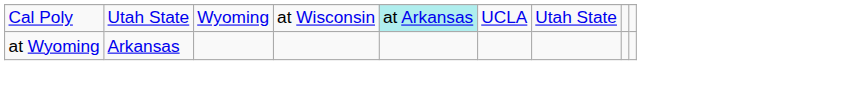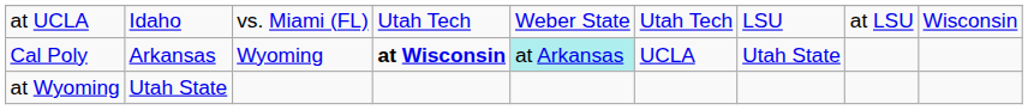+ row: at UCLA | Idaho | vs. Miami (FL) | Utah Tech | Weber State | Utah Tech | LSU | at LSU | Wisconsin
Cal Poly | column 2: Utah State -> Arkansas
Cal Poly | column 4: normal -> bold
at Wyoming | column 2: Arkansas -> Utah State
